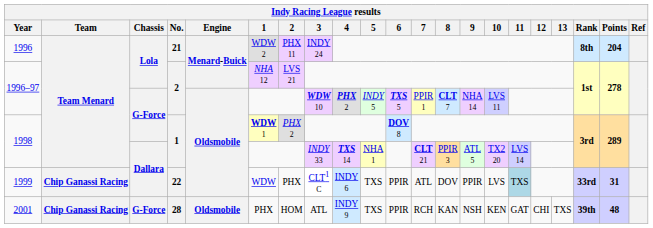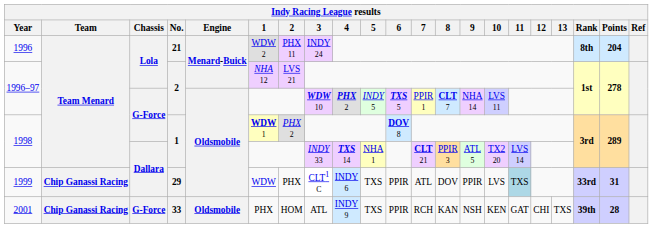1999 | No.: 22 -> 29
2001 | No.: 28 -> 33
2001 | Points: 48 -> 28
